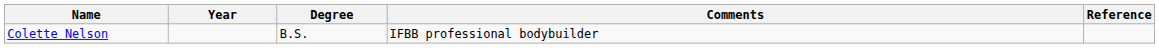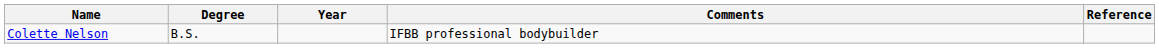columns swapped: Degree <-> Year
